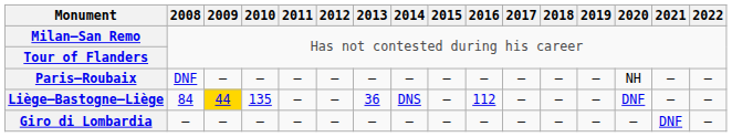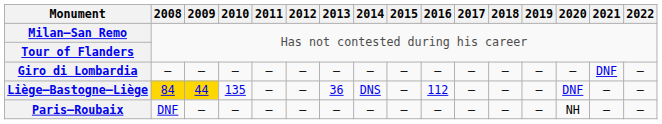rows swapped: Paris–Roubaix <-> Giro di Lombardia
Liège–Bastogne–Liège | 2008: no background -> gold background
